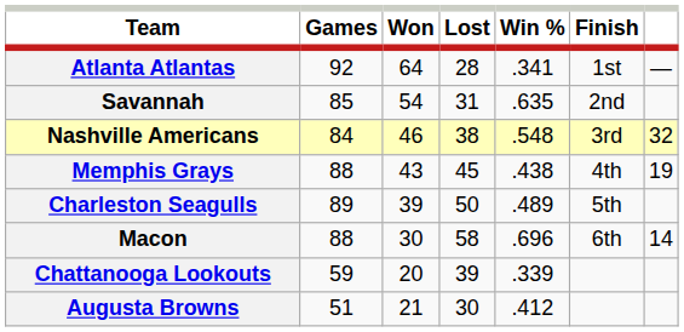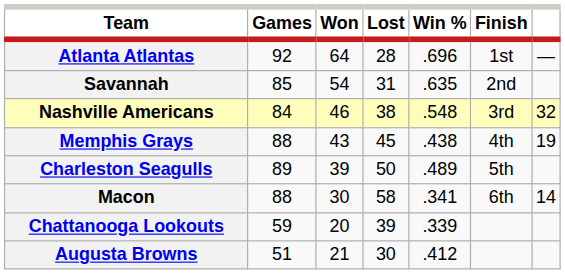Atlanta Atlantas | Win %: .341 -> .696
Macon | Win %: .696 -> .341
